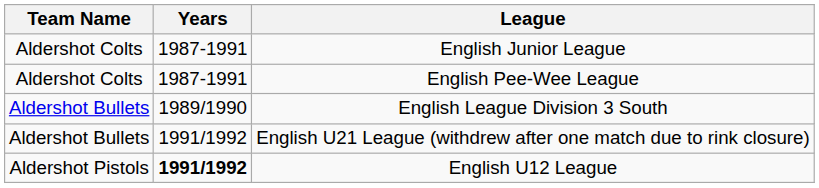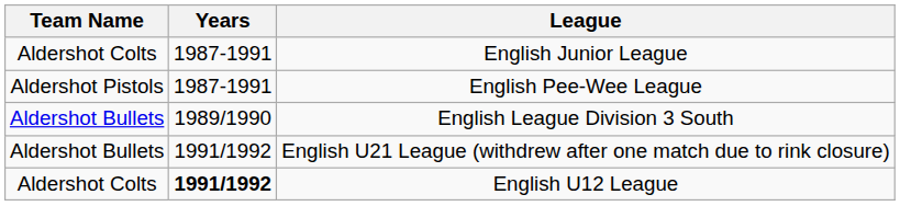English Pee-Wee League | Team Name: Aldershot Colts -> Aldershot Pistols
English U12 League | Team Name: Aldershot Pistols -> Aldershot Colts
